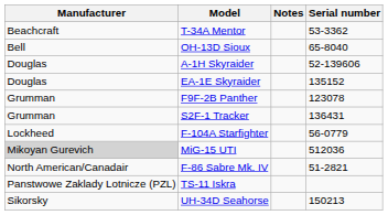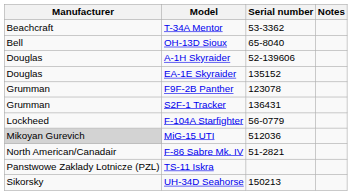columns swapped: Serial number <-> Notes
